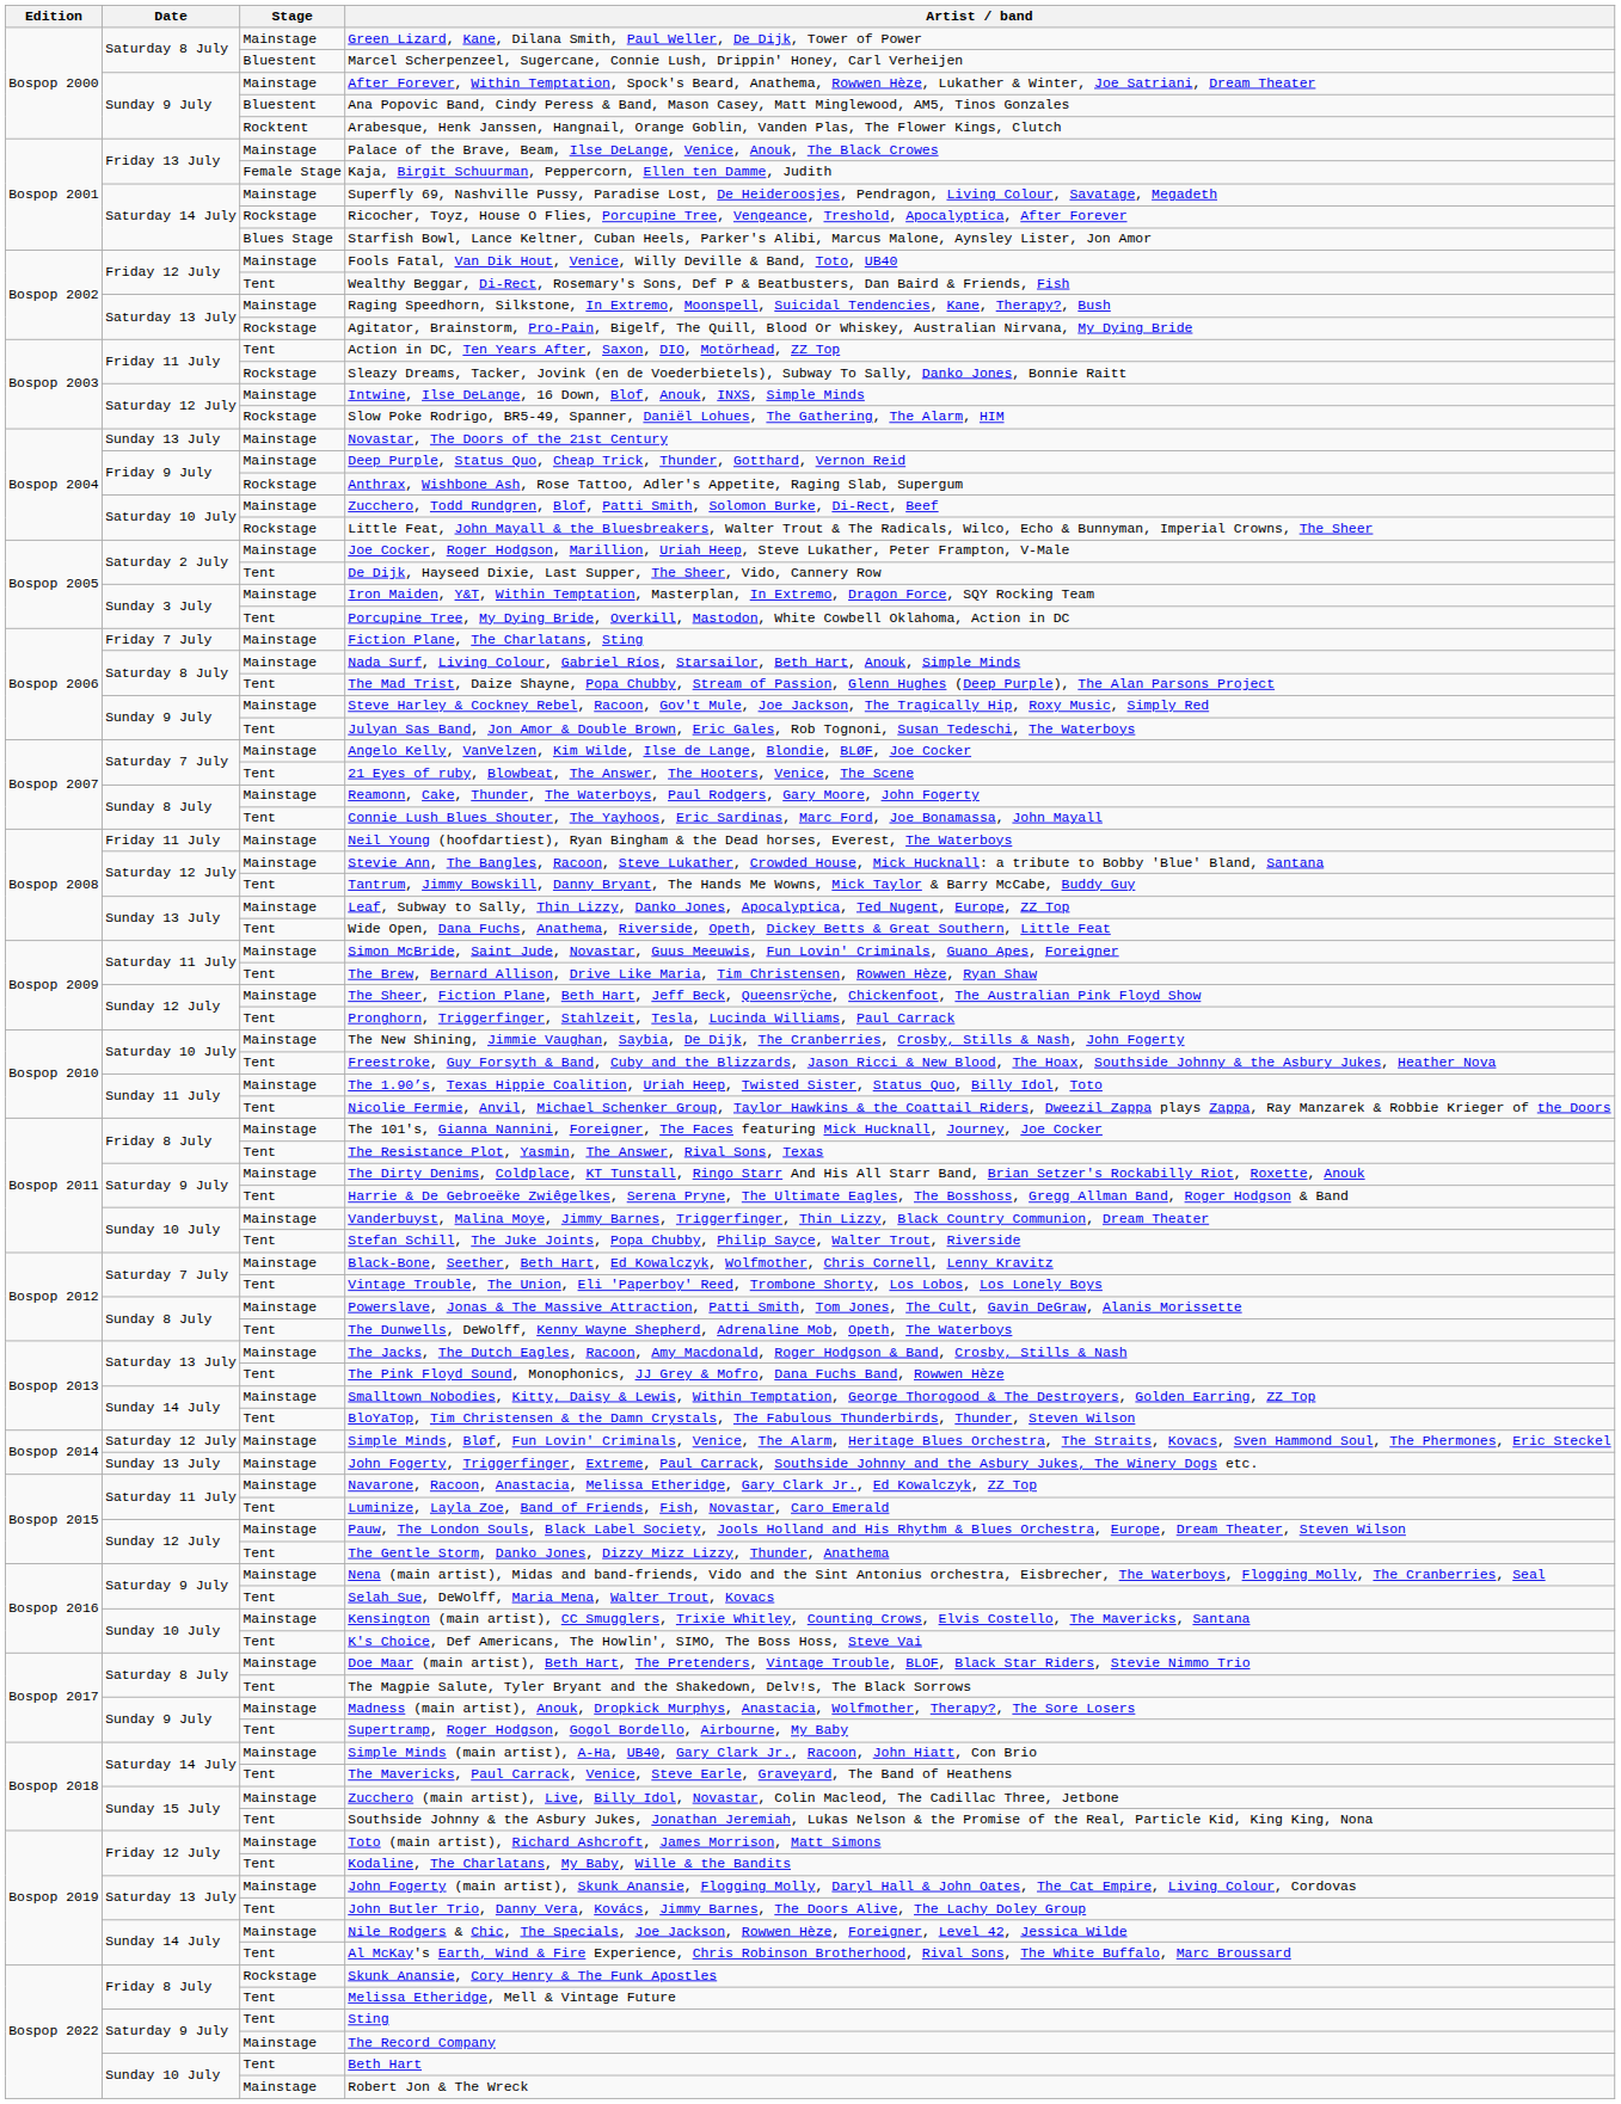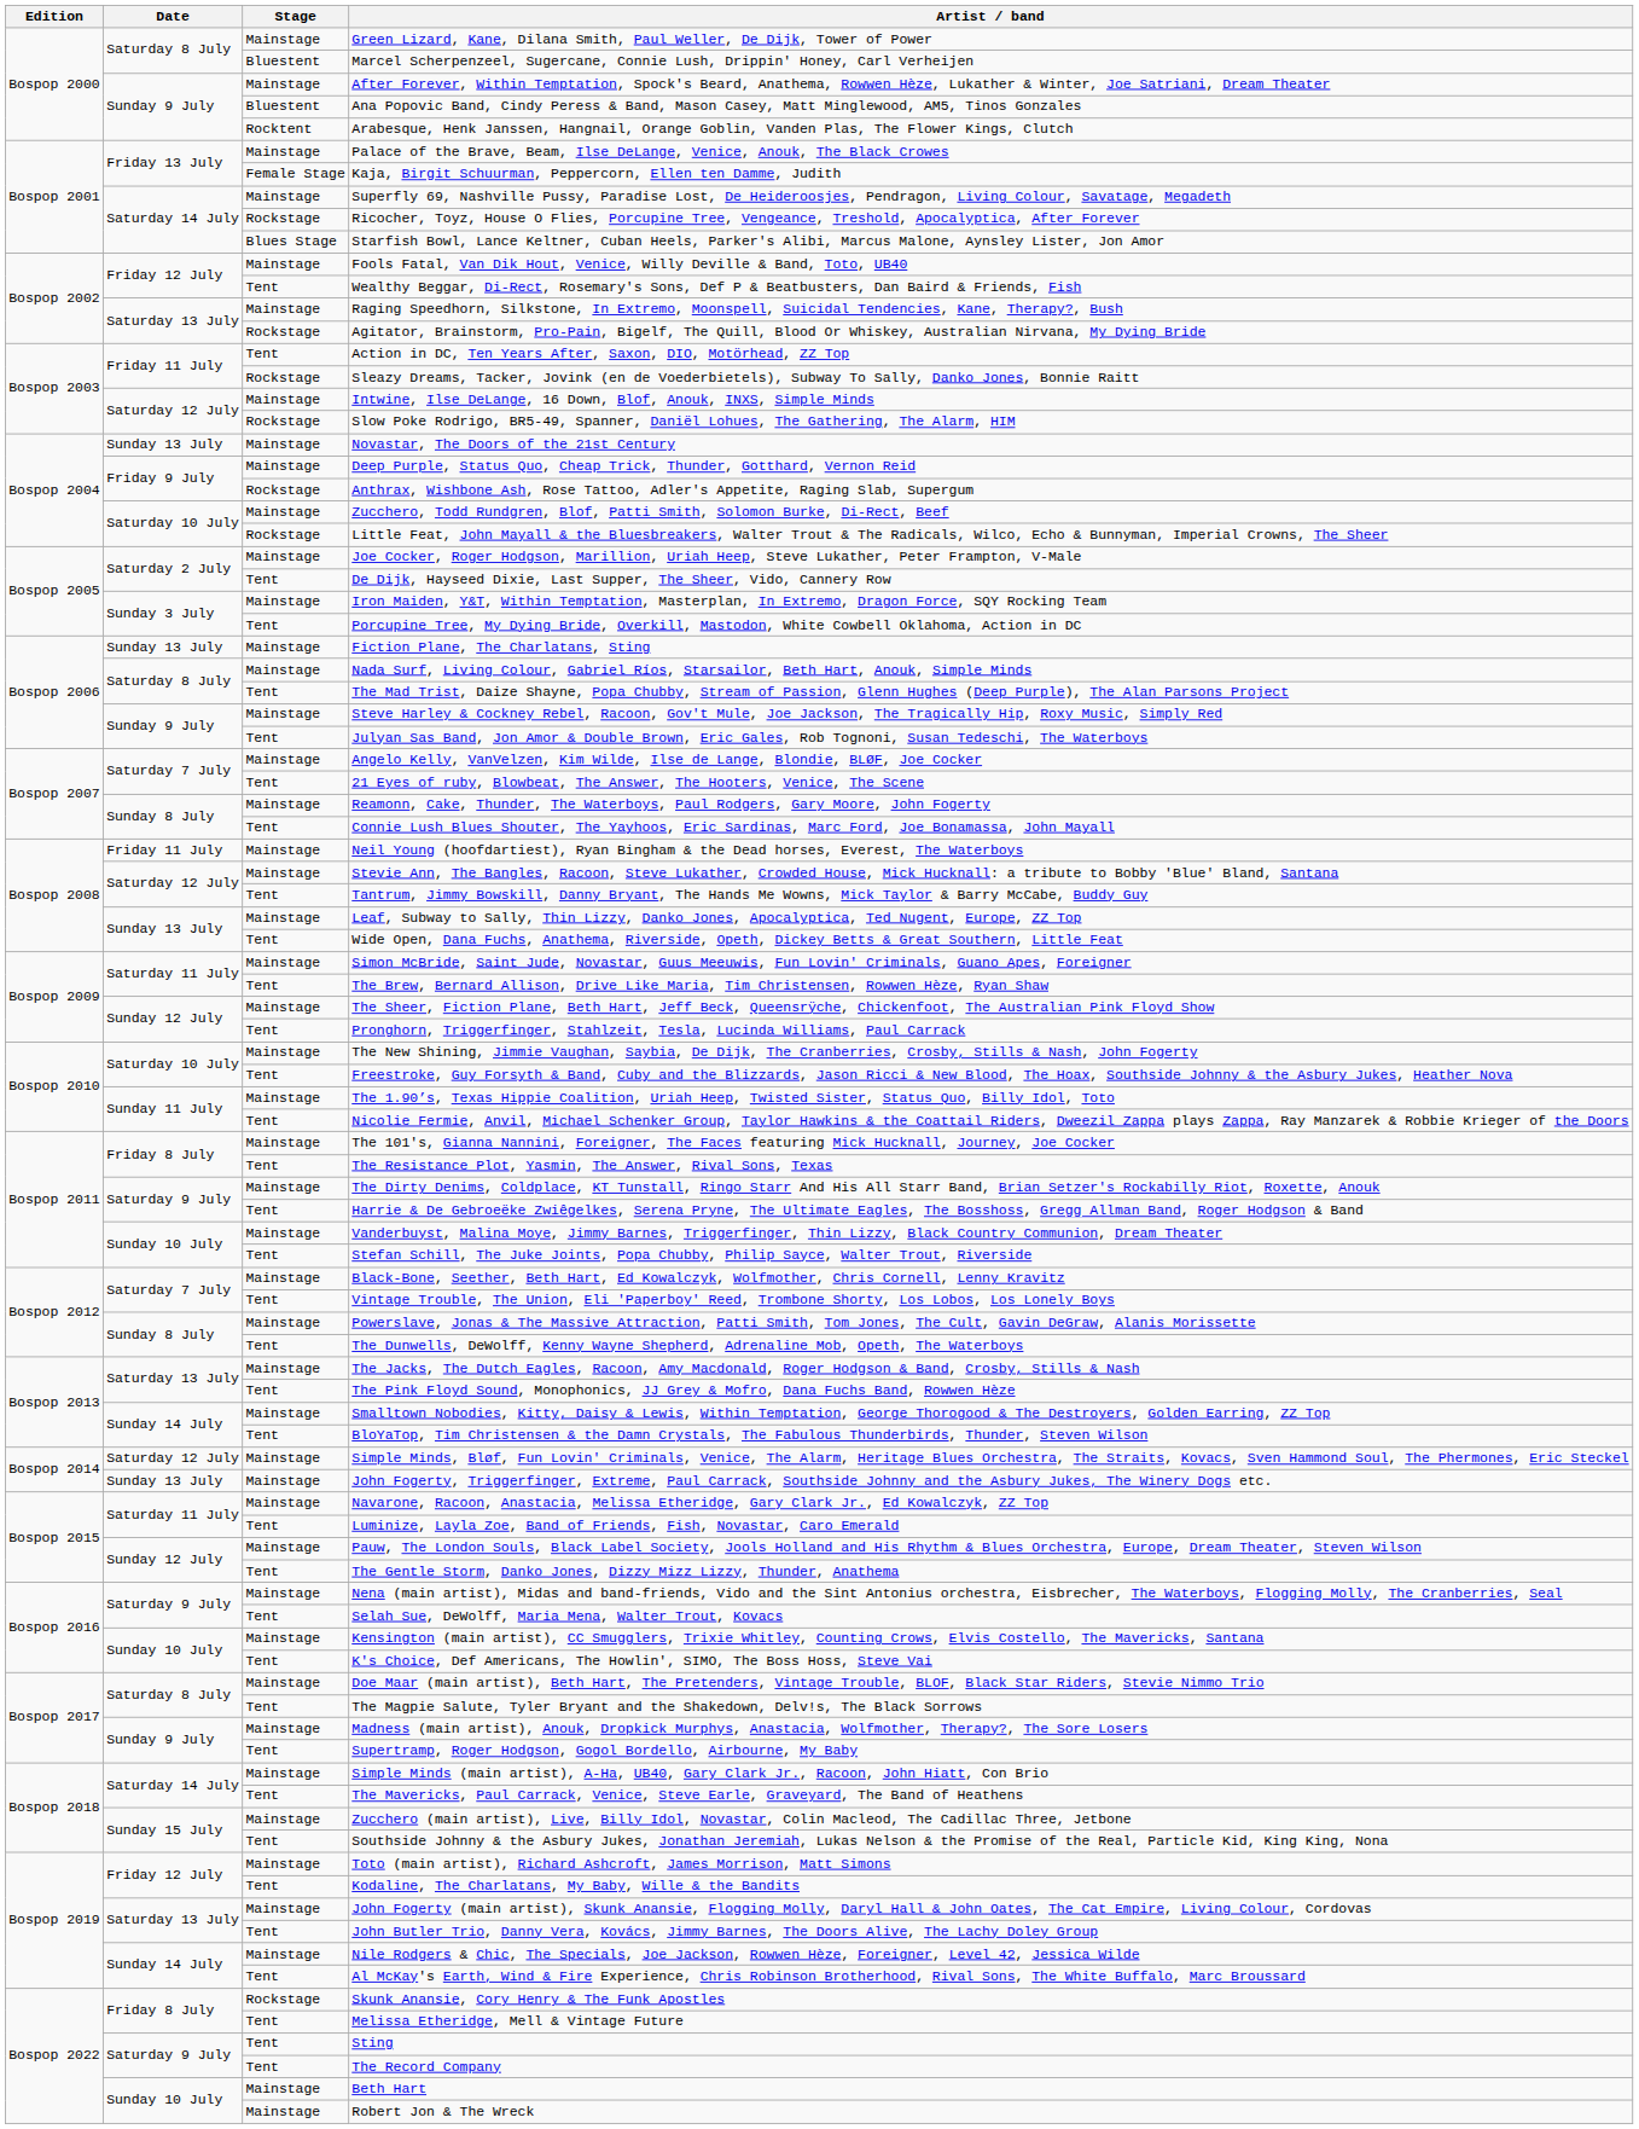Fiction Plane, The Charlatans, Sting | Date: Friday 7 July -> Sunday 13 July
The Record Company | Stage: Mainstage -> Tent
Beth Hart | Stage: Tent -> Mainstage
